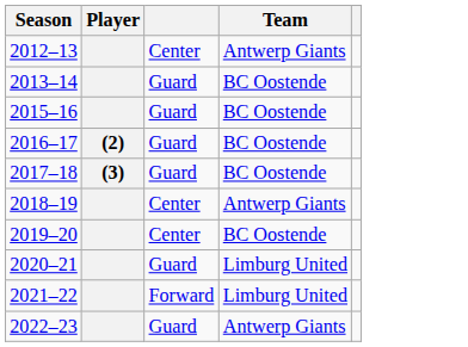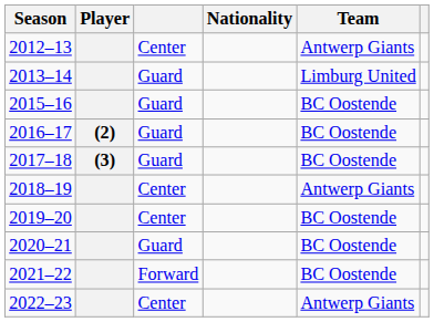+ column: Nationality
2013–14 | Team: BC Oostende -> Limburg United
2020–21 | Team: Limburg United -> BC Oostende
2021–22 | Team: Limburg United -> BC Oostende
2022–23 | column 3: Guard -> Center
